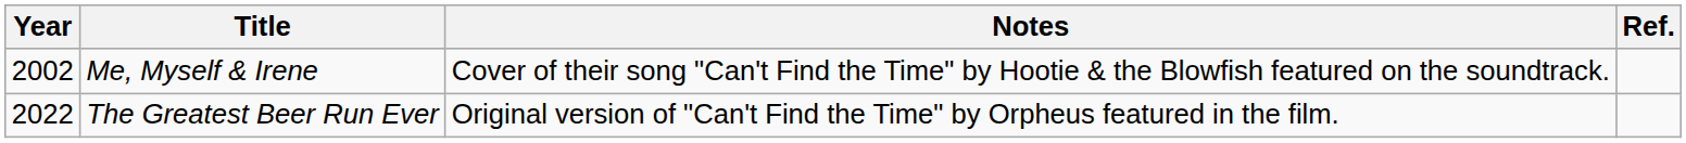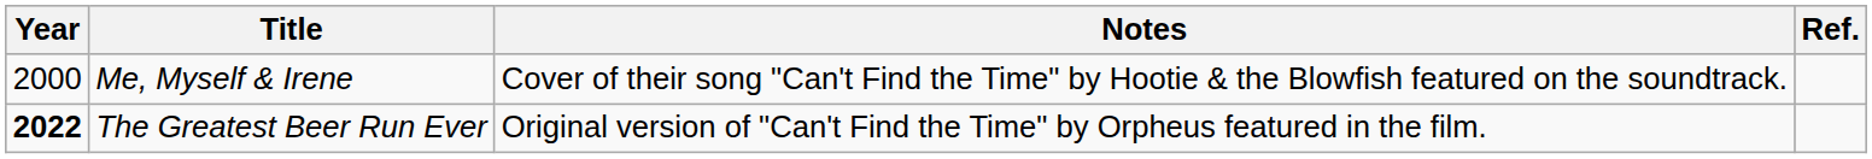Me, Myself & Irene | Year: 2002 -> 2000
The Greatest Beer Run Ever | Year: normal -> bold
